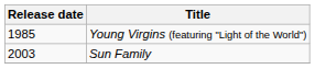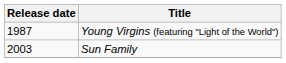Young Virgins (featuring "Light of the World") | Release date: 1985 -> 1987
